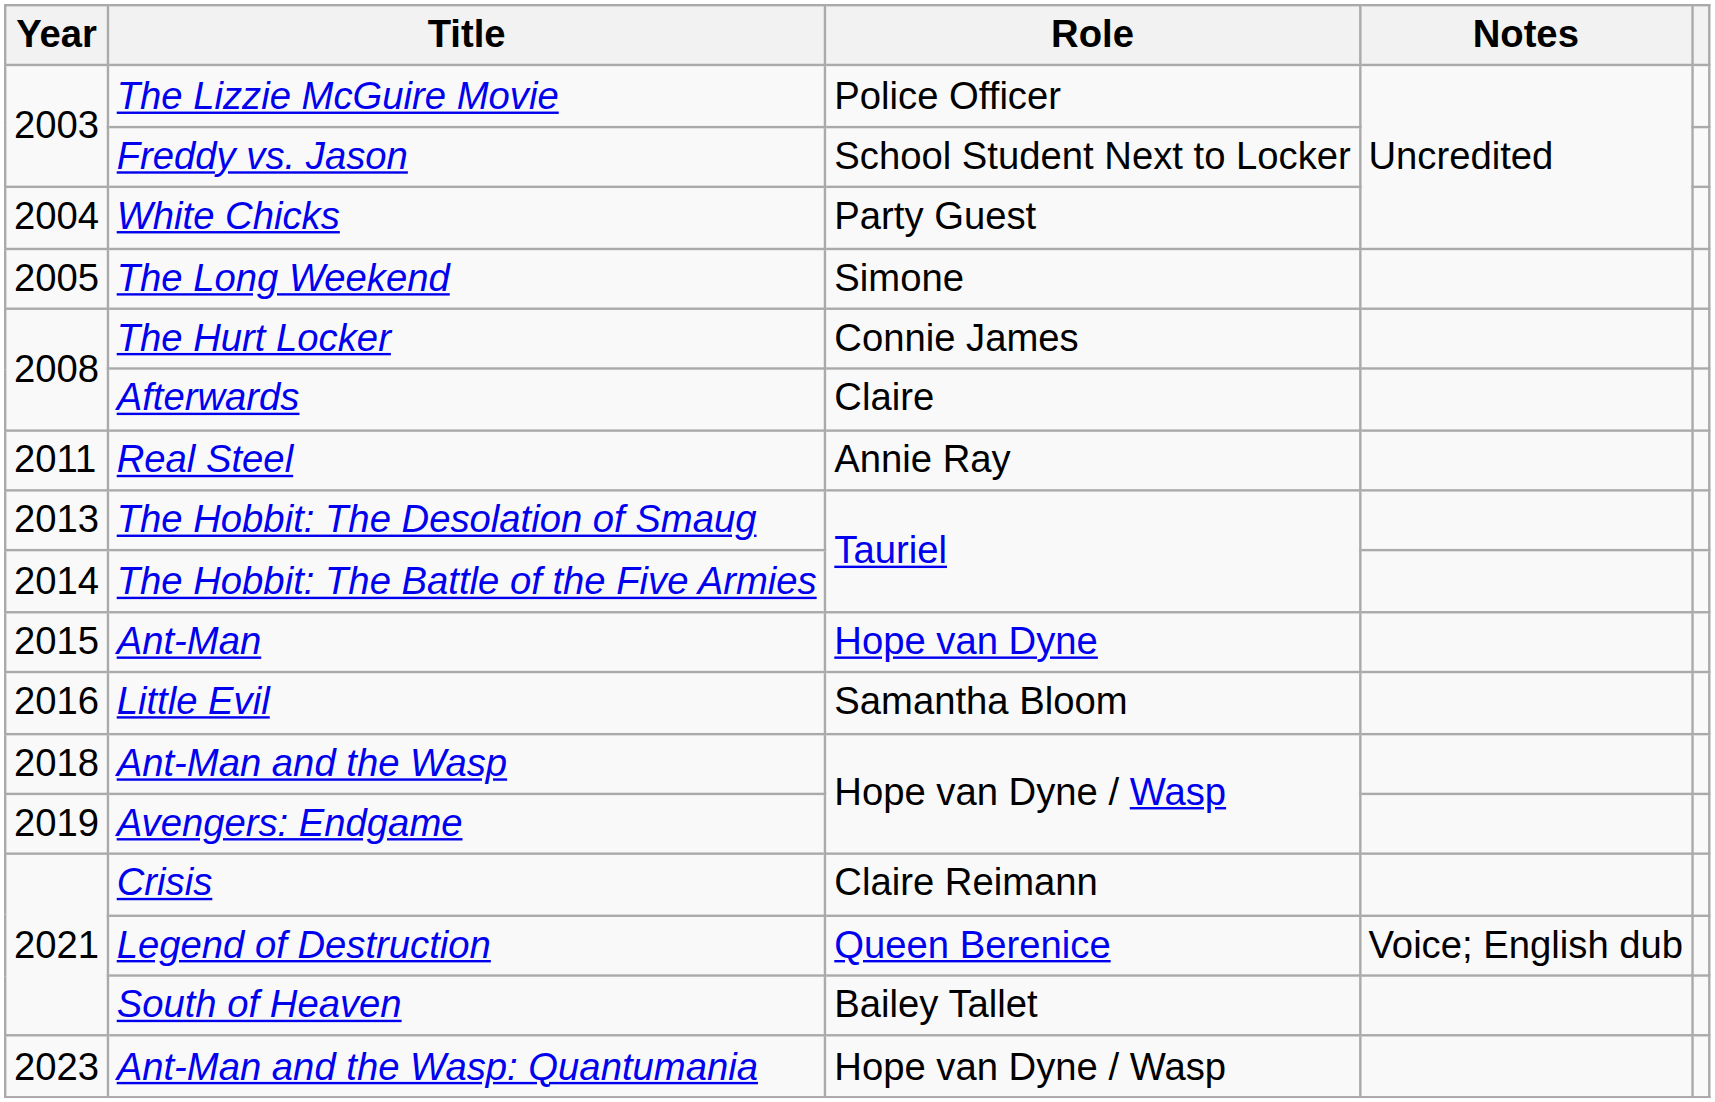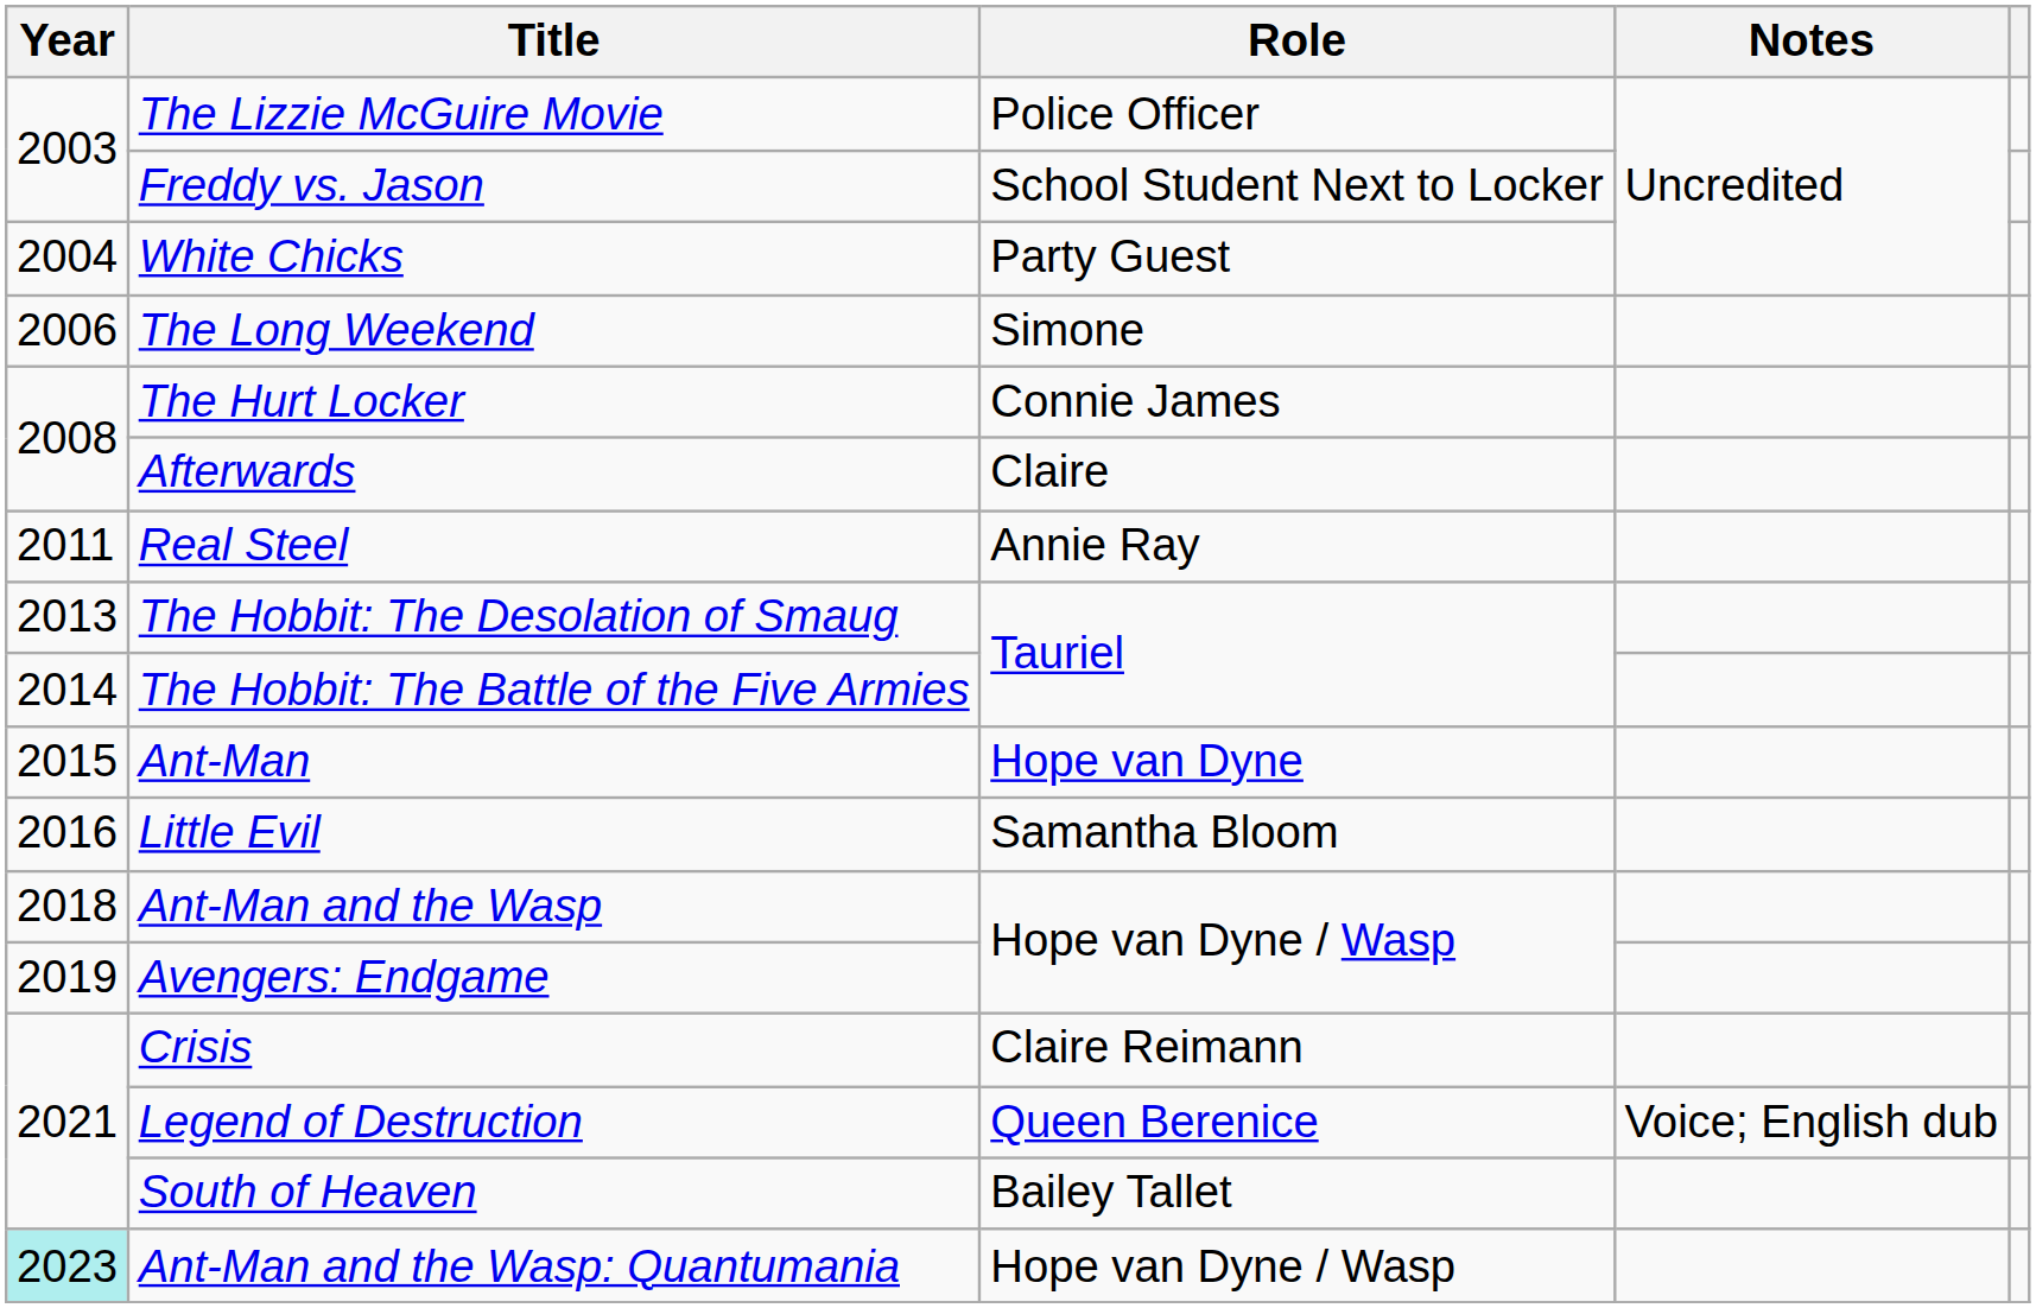The Long Weekend | Year: 2005 -> 2006
Ant-Man and the Wasp: Quantumania | Year: no background -> paleturquoise background
